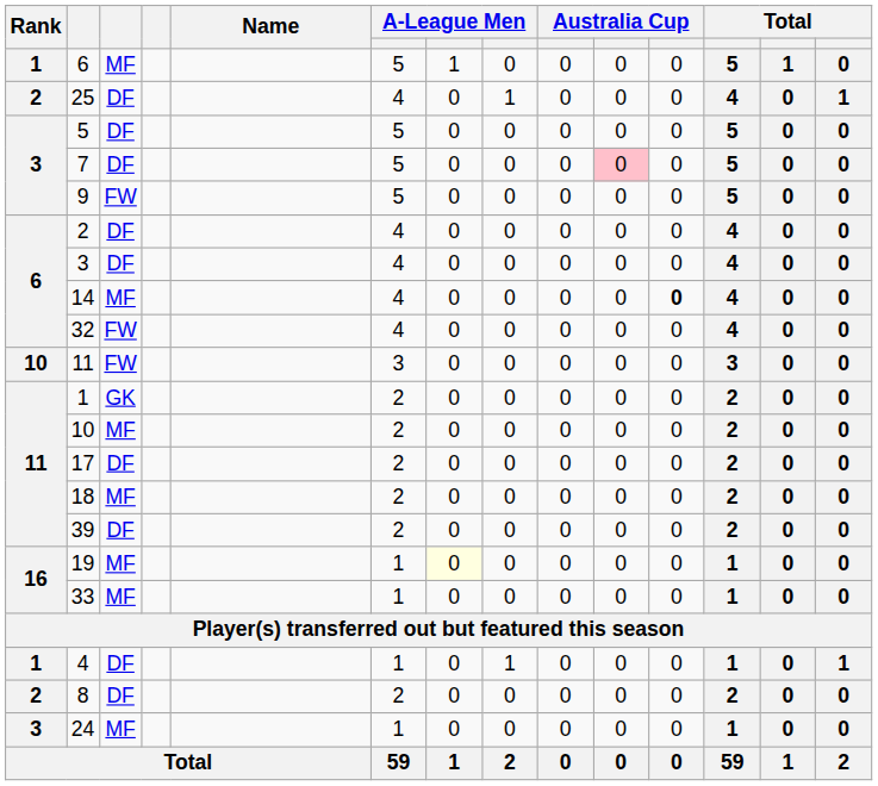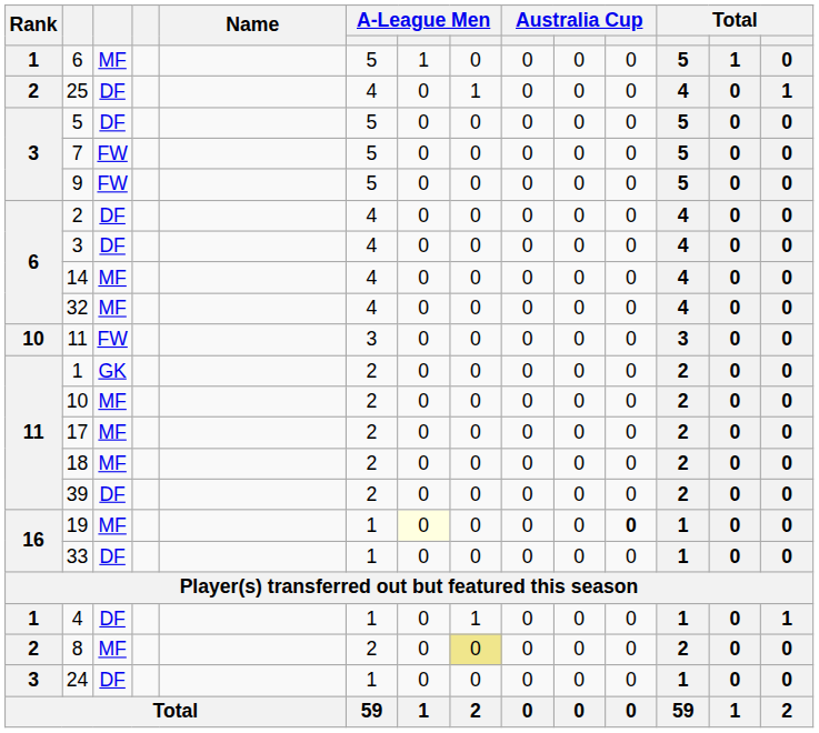7 | column 3: DF -> FW
7 | column 10: pink background -> no background
14 | column 11: bold -> normal
32 | column 3: FW -> MF
17 | column 3: DF -> MF
19 | column 11: normal -> bold
33 | column 3: MF -> DF
8 | column 3: DF -> MF
8 | column 8: no background -> khaki background
24 | column 3: MF -> DF
